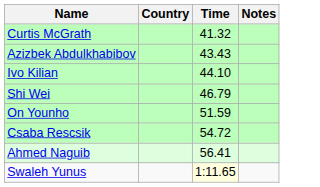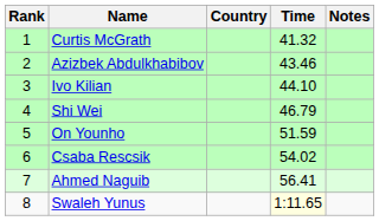+ column: Rank | 1 | 2 | 3 | 4 | 5 | 6 | 7 | 8
Azizbek Abdulkhabibov | Time: 43.43 -> 43.46
Csaba Rescsik | Time: 54.72 -> 54.02
